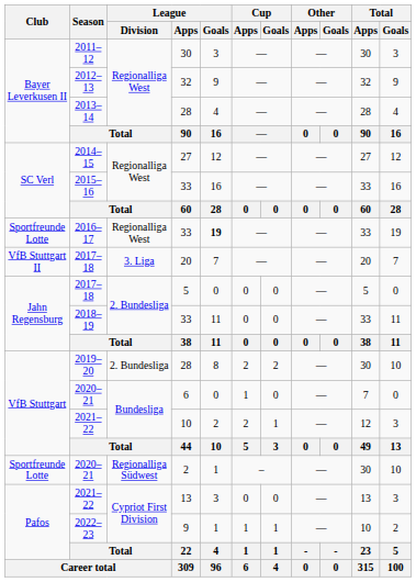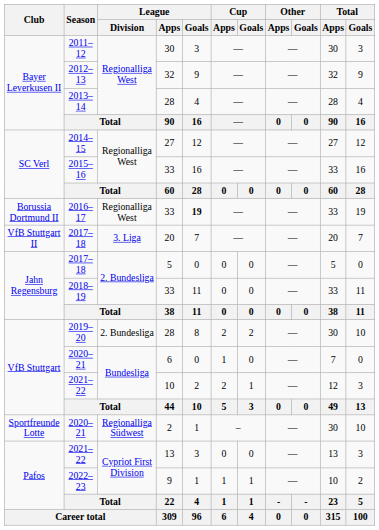2016–17 | Club: Sportfreunde Lotte -> Borussia Dortmund II
